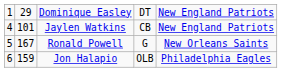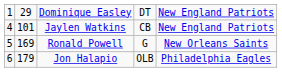Ronald Powell | column 2: 167 -> 169
Jon Halapio | column 2: 159 -> 179
